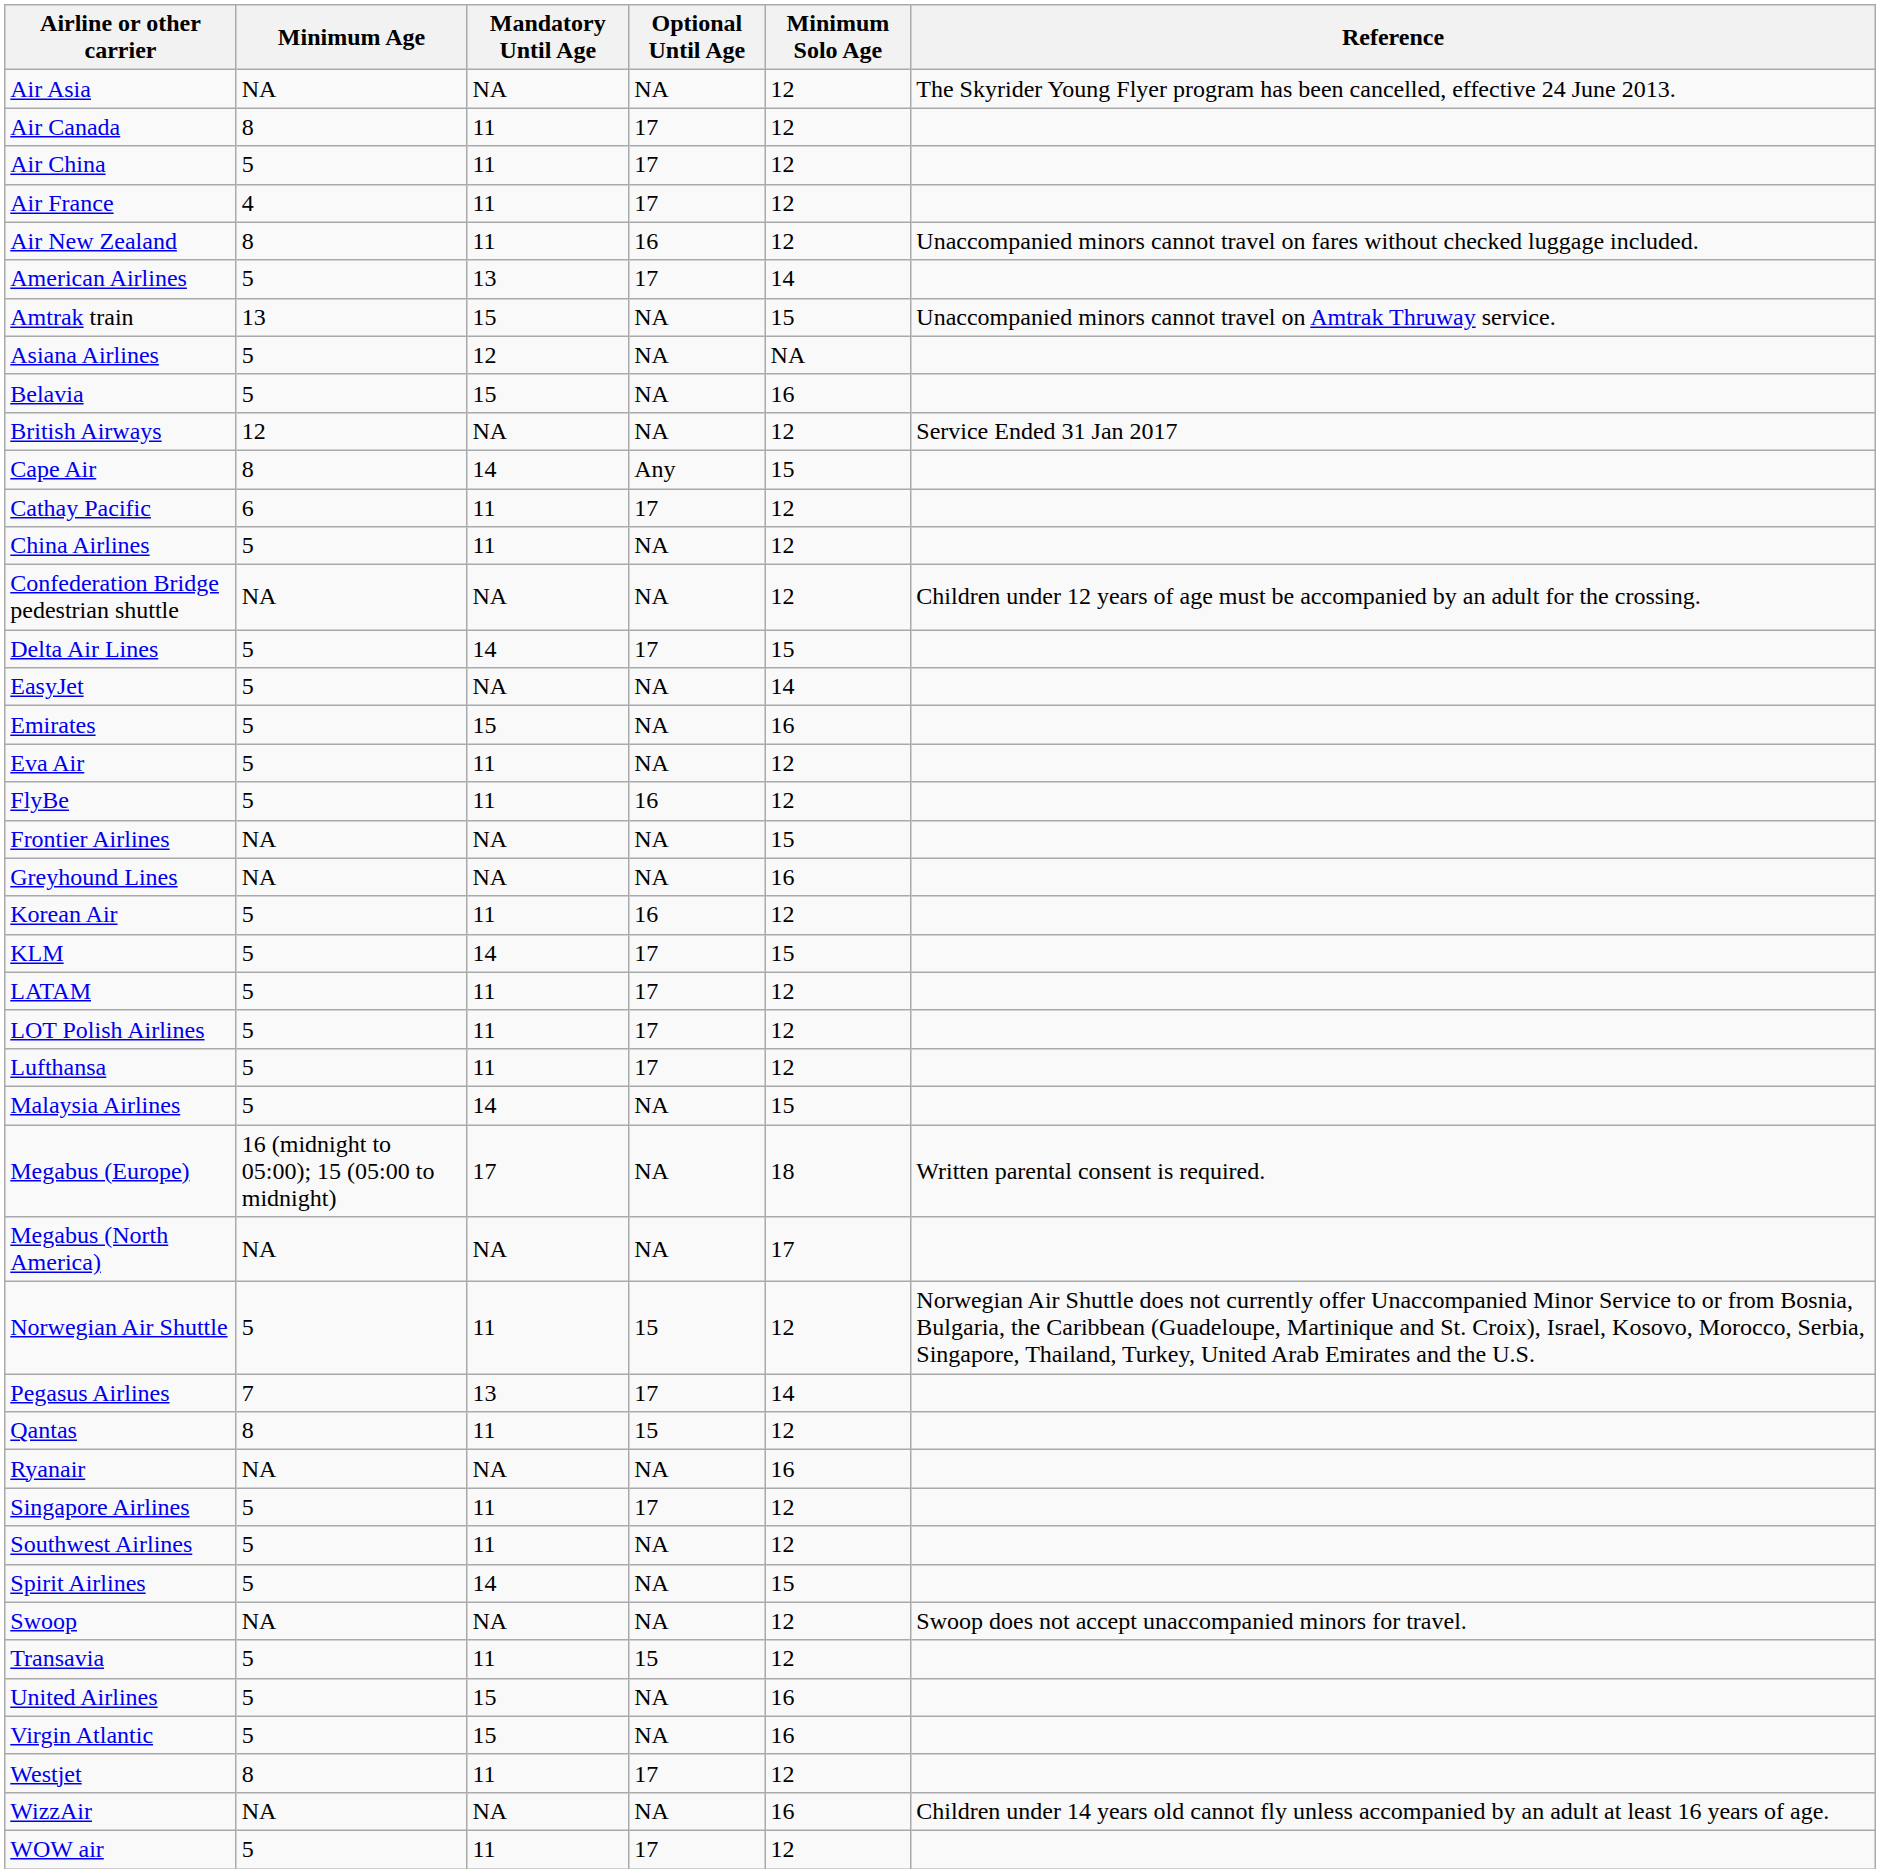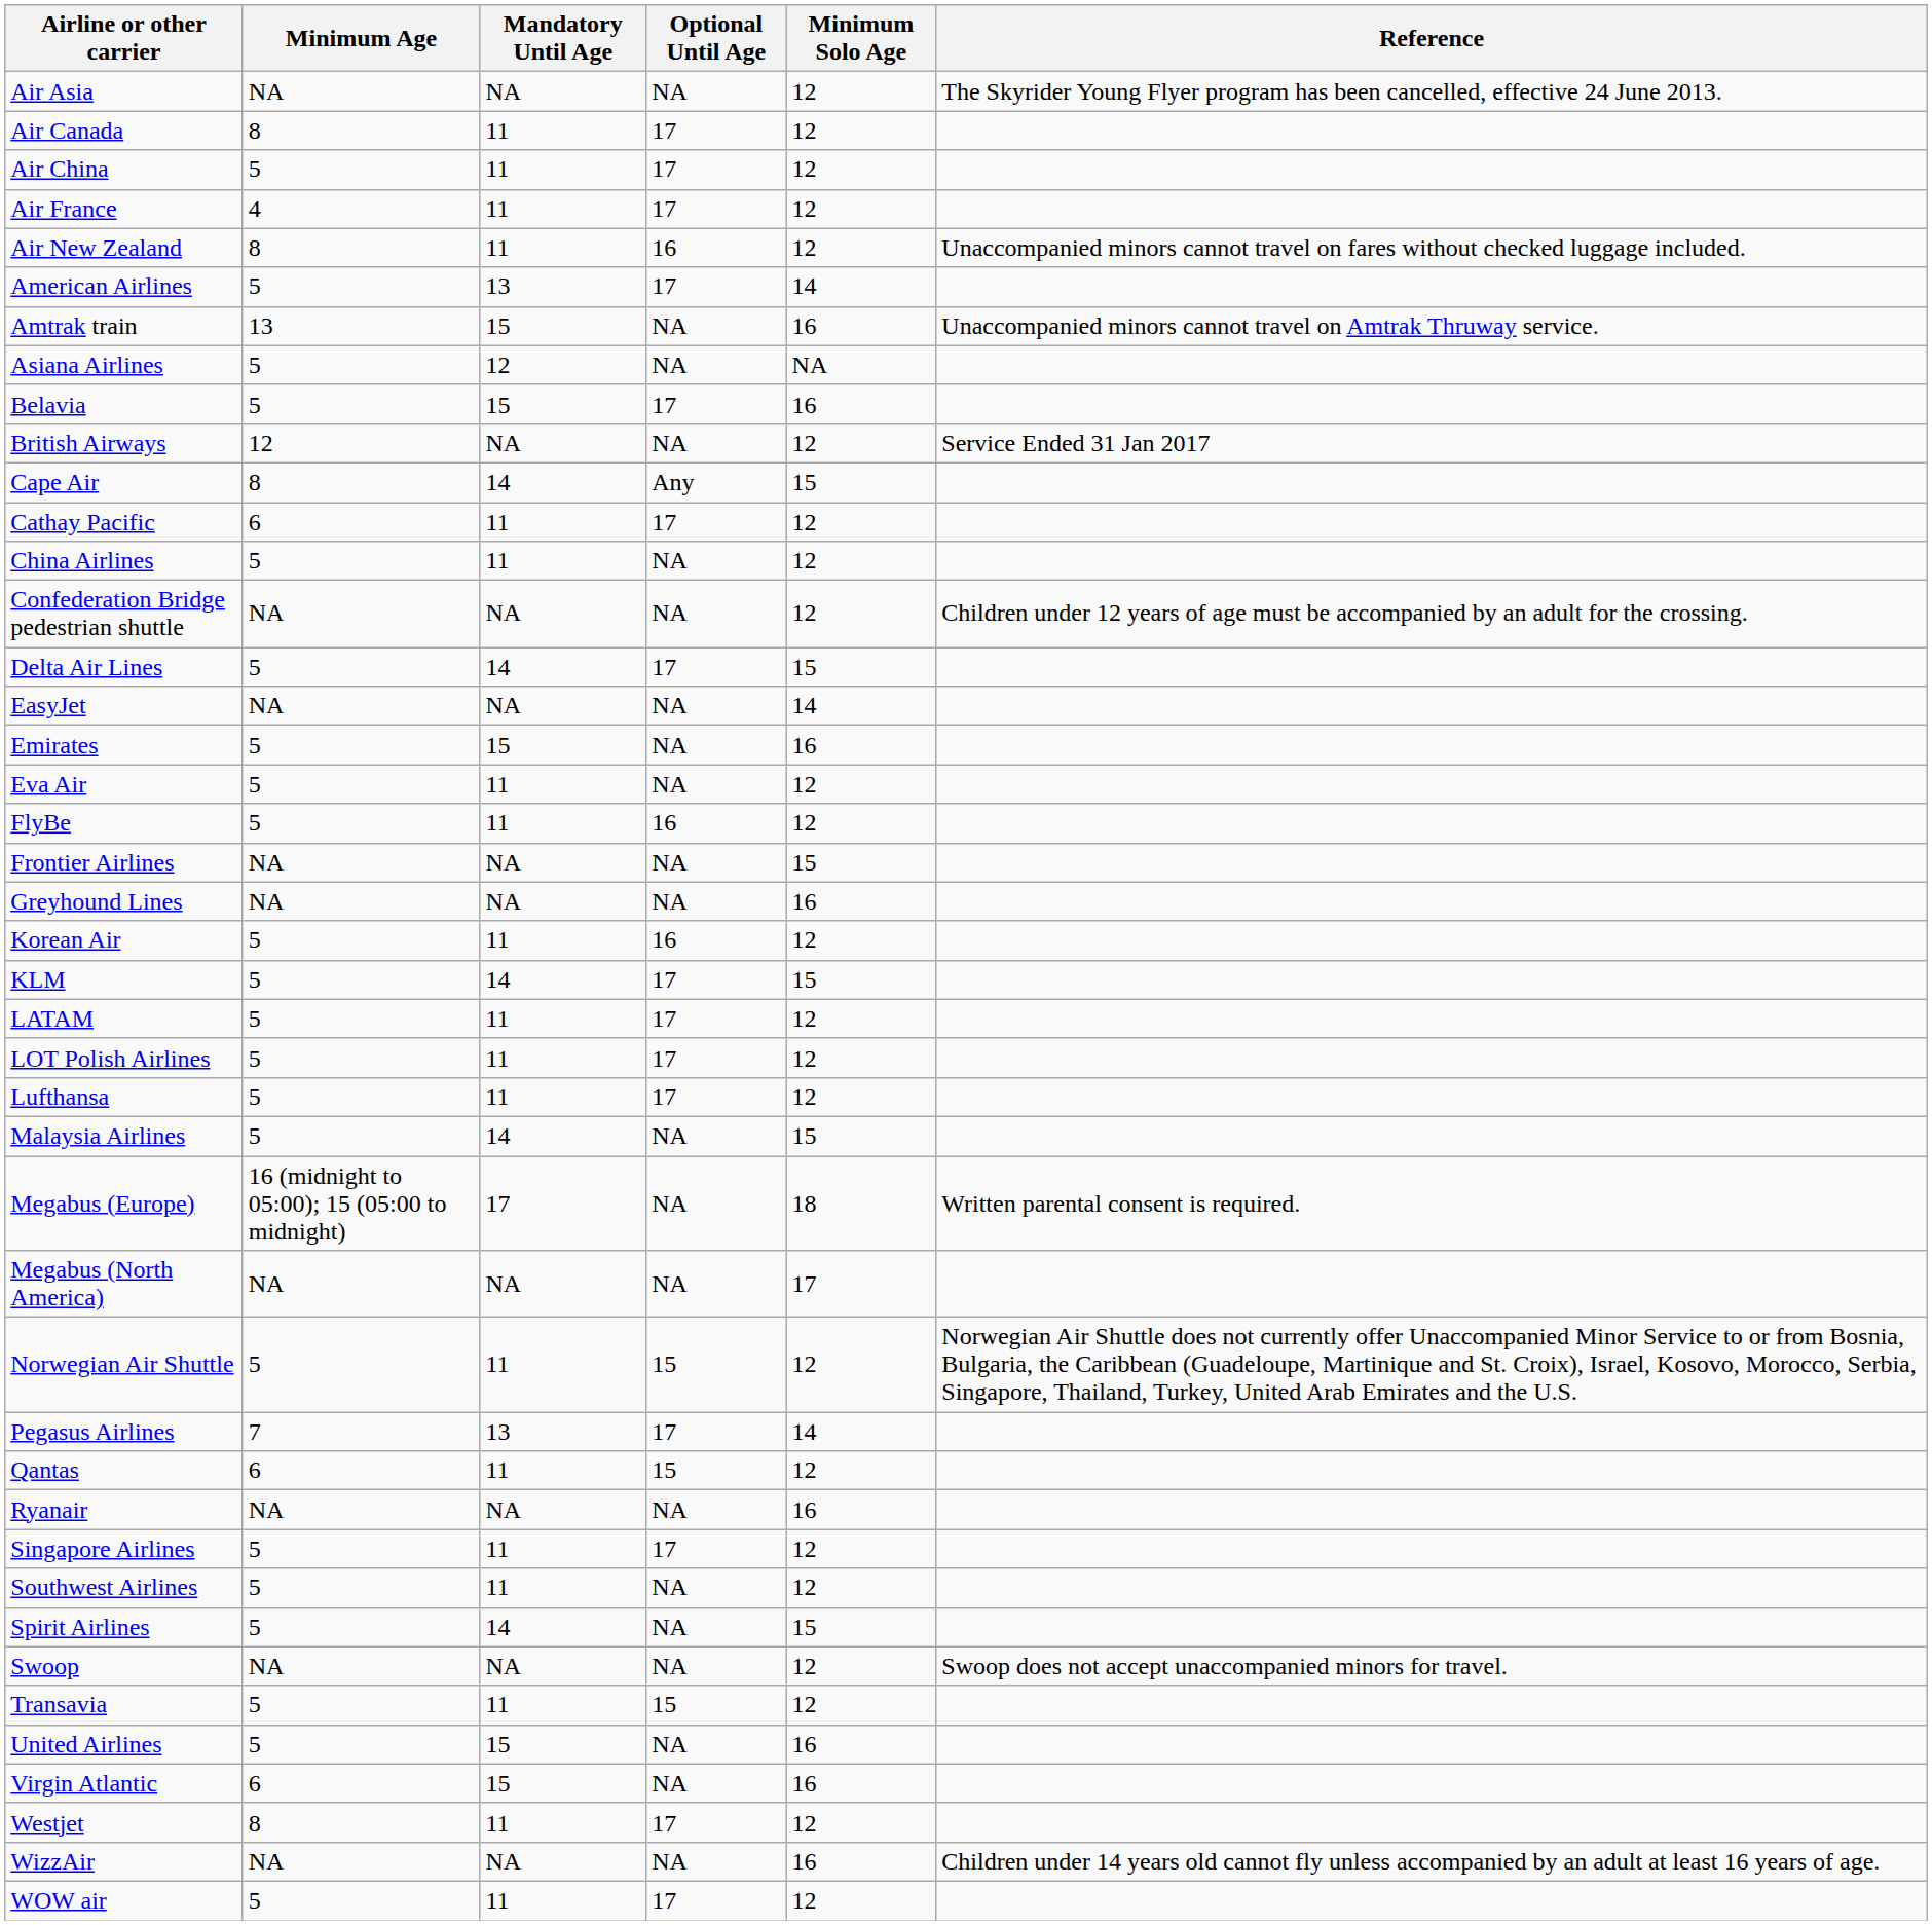Amtrak train | Minimum Solo Age: 15 -> 16
Belavia | Optional Until Age: NA -> 17
EasyJet | Minimum Age: 5 -> NA
Qantas | Minimum Age: 8 -> 6
Virgin Atlantic | Minimum Age: 5 -> 6
